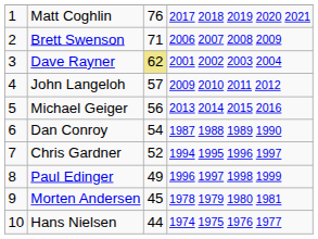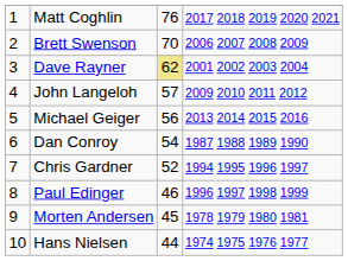Brett Swenson | column 3: 71 -> 70
Paul Edinger | column 3: 49 -> 46
